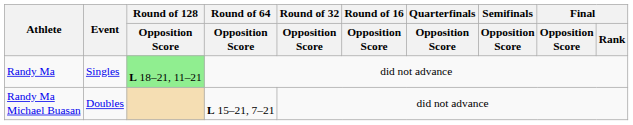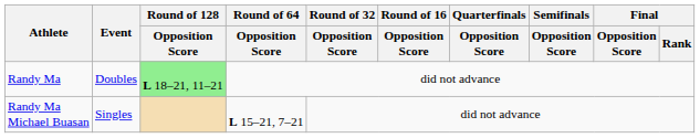Randy Ma | Event: Singles -> Doubles
Randy Ma Michael Buasan | Event: Doubles -> Singles
